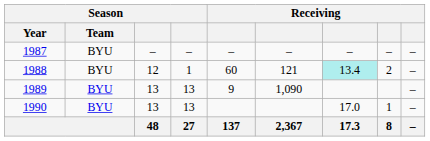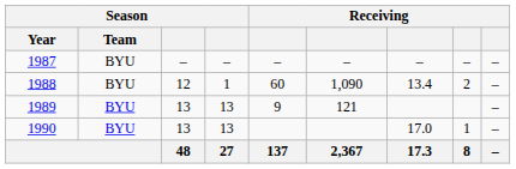1988 | column 6: 121 -> 1,090
1988 | column 7: paleturquoise background -> no background
1989 | column 6: 1,090 -> 121
